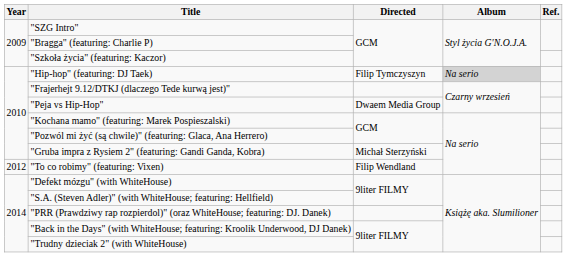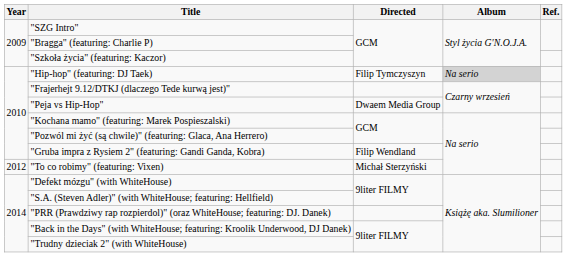"Gruba impra z Rysiem 2" (featuring: Gandi Ganda, Kobra) | Directed: Michał Sterzyński -> Filip Wendland
"To co robimy" (featuring: Vixen) | Directed: Filip Wendland -> Michał Sterzyński
